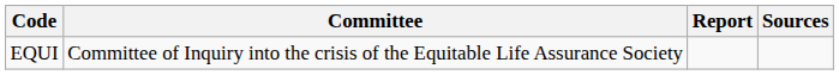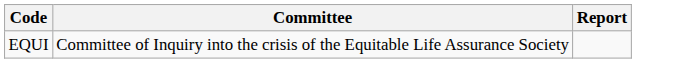- column: Sources
